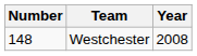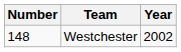Westchester | Year: 2008 -> 2002
